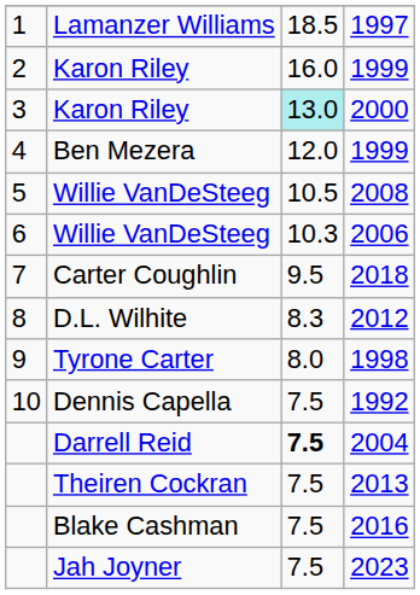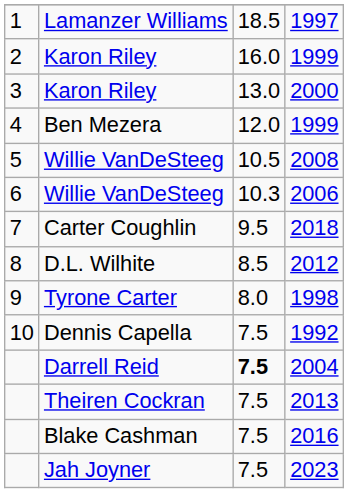2000 | column 3: paleturquoise background -> no background
2012 | column 3: 8.3 -> 8.5
